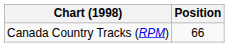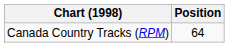Canada Country Tracks (RPM) | Position: 66 -> 64
